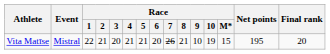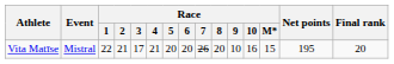Vita Matīse | Race / 3: 20 -> 17
Vita Matīse | Race / 5: 21 -> 20
Vita Matīse | Race / 8: 21 -> 20
Vita Matīse | Race / 10: 19 -> 16
